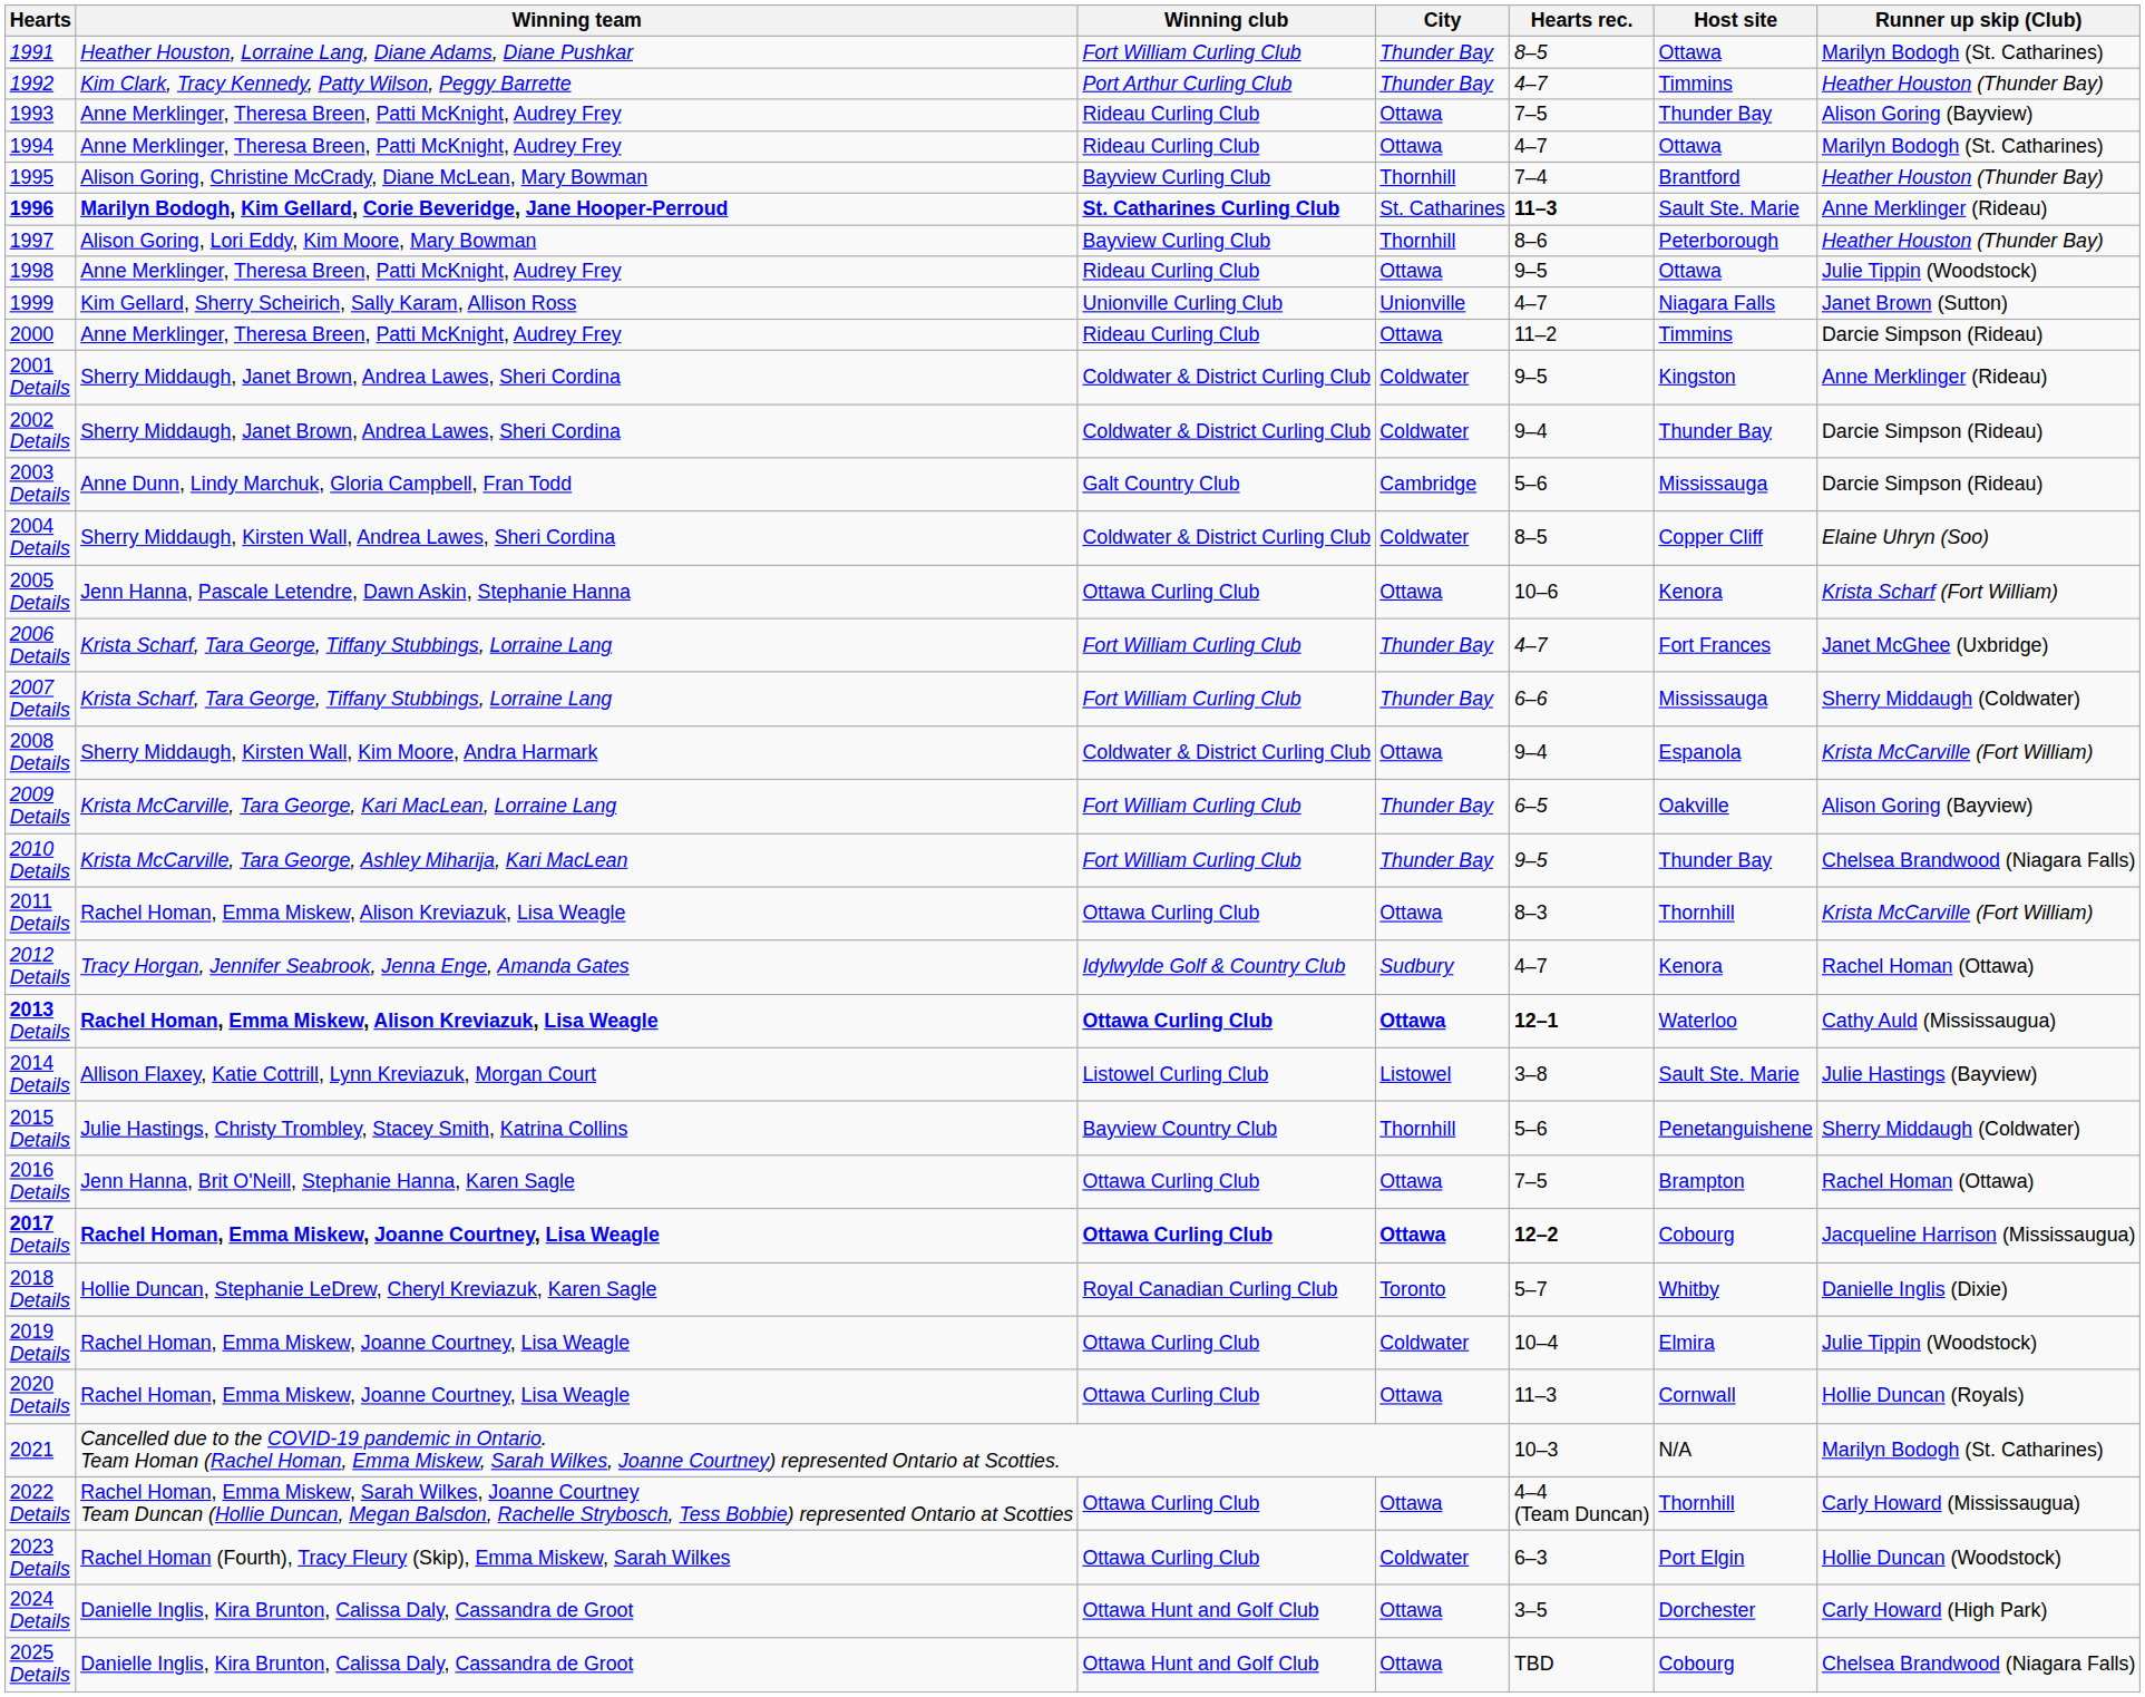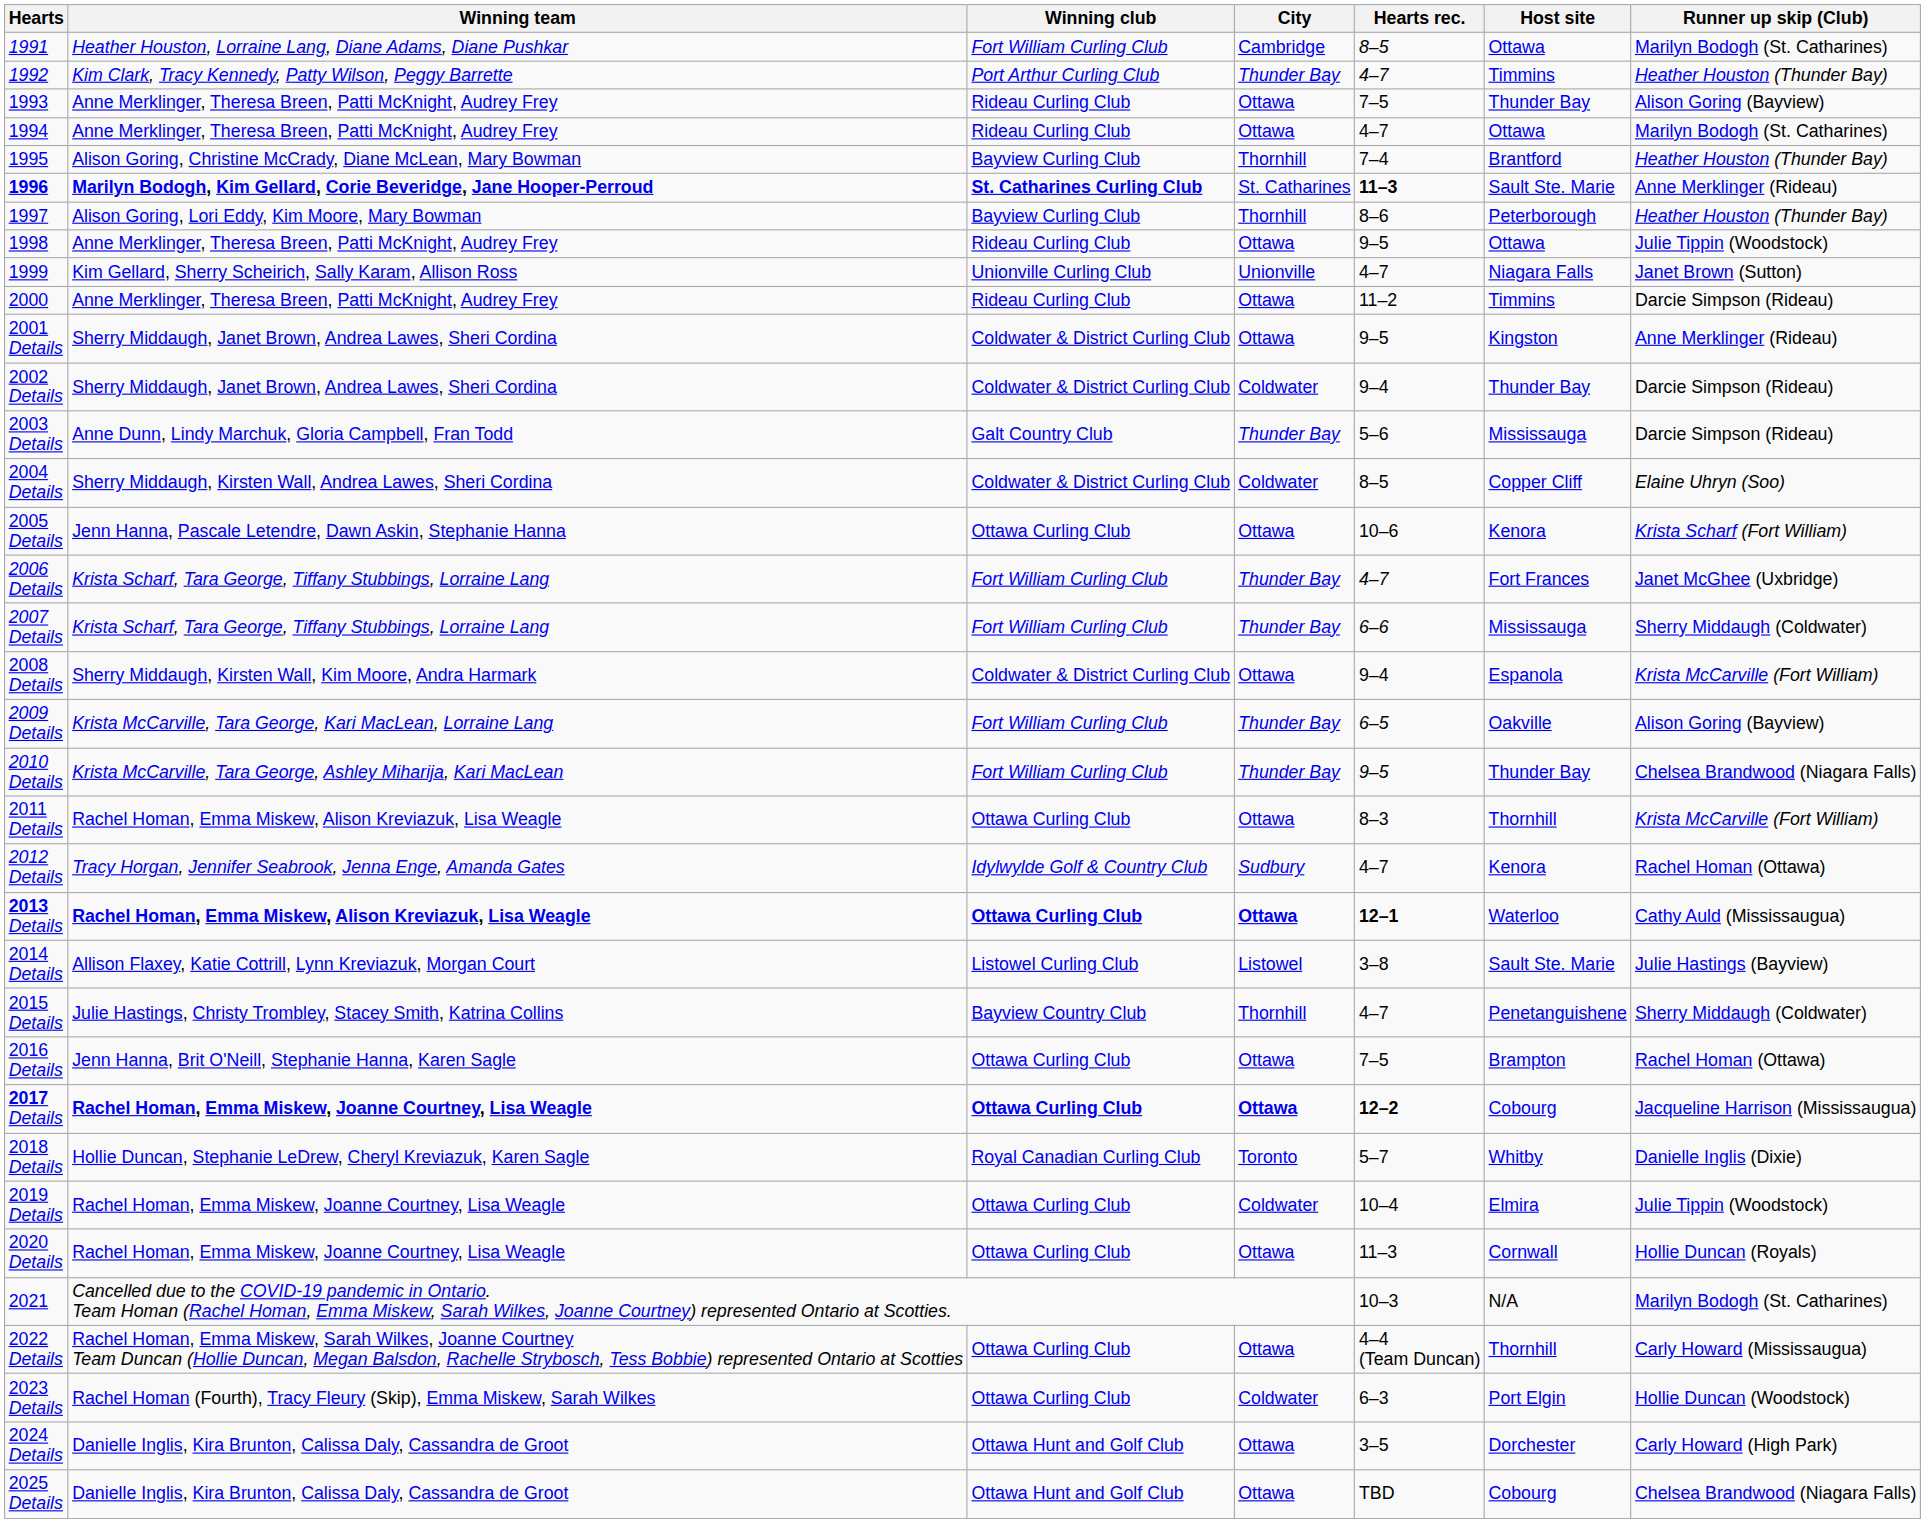1991 | City: Thunder Bay -> Cambridge
2001 Details | City: Coldwater -> Ottawa
2003 Details | City: Cambridge -> Thunder Bay
2015 Details | Hearts rec.: 5–6 -> 4–7
